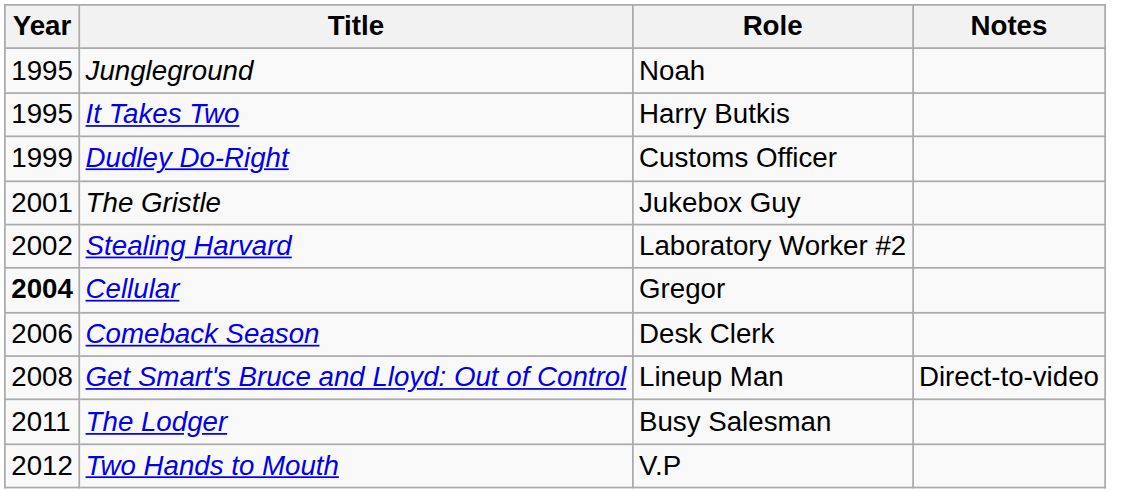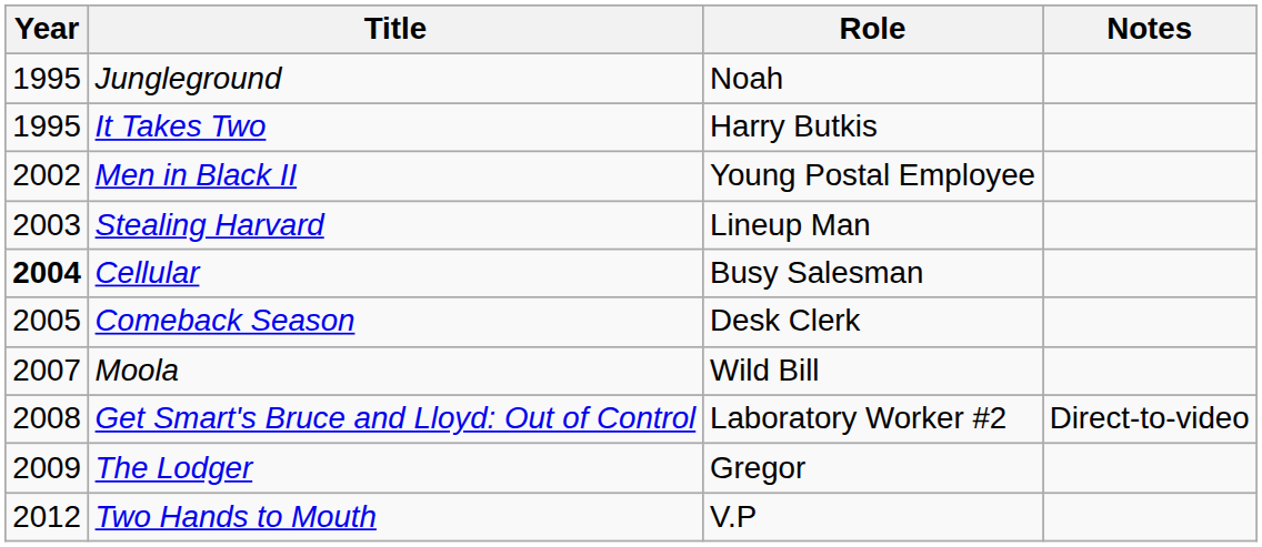- row: 1999 | Dudley Do-Right | Customs Officer
- row: 2001 | The Gristle | Jukebox Guy
+ row: 2002 | Men in Black II | Young Postal Employee
Stealing Harvard | Year: 2002 -> 2003
Stealing Harvard | Role: Laboratory Worker #2 -> Lineup Man
Cellular | Role: Gregor -> Busy Salesman
Comeback Season | Year: 2006 -> 2005
+ row: 2007 | Moola | Wild Bill
Get Smart's Bruce and Lloyd: Out of Control | Role: Lineup Man -> Laboratory Worker #2
The Lodger | Year: 2011 -> 2009
The Lodger | Role: Busy Salesman -> Gregor
